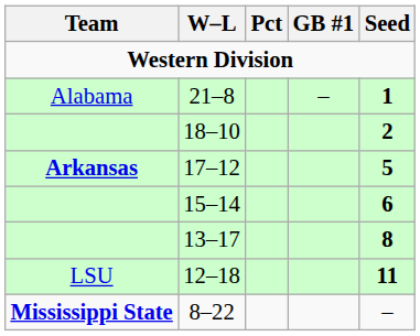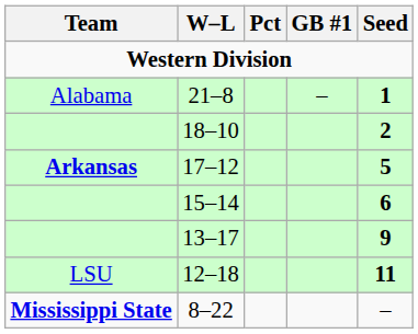13–17 | Seed: 8 -> 9
